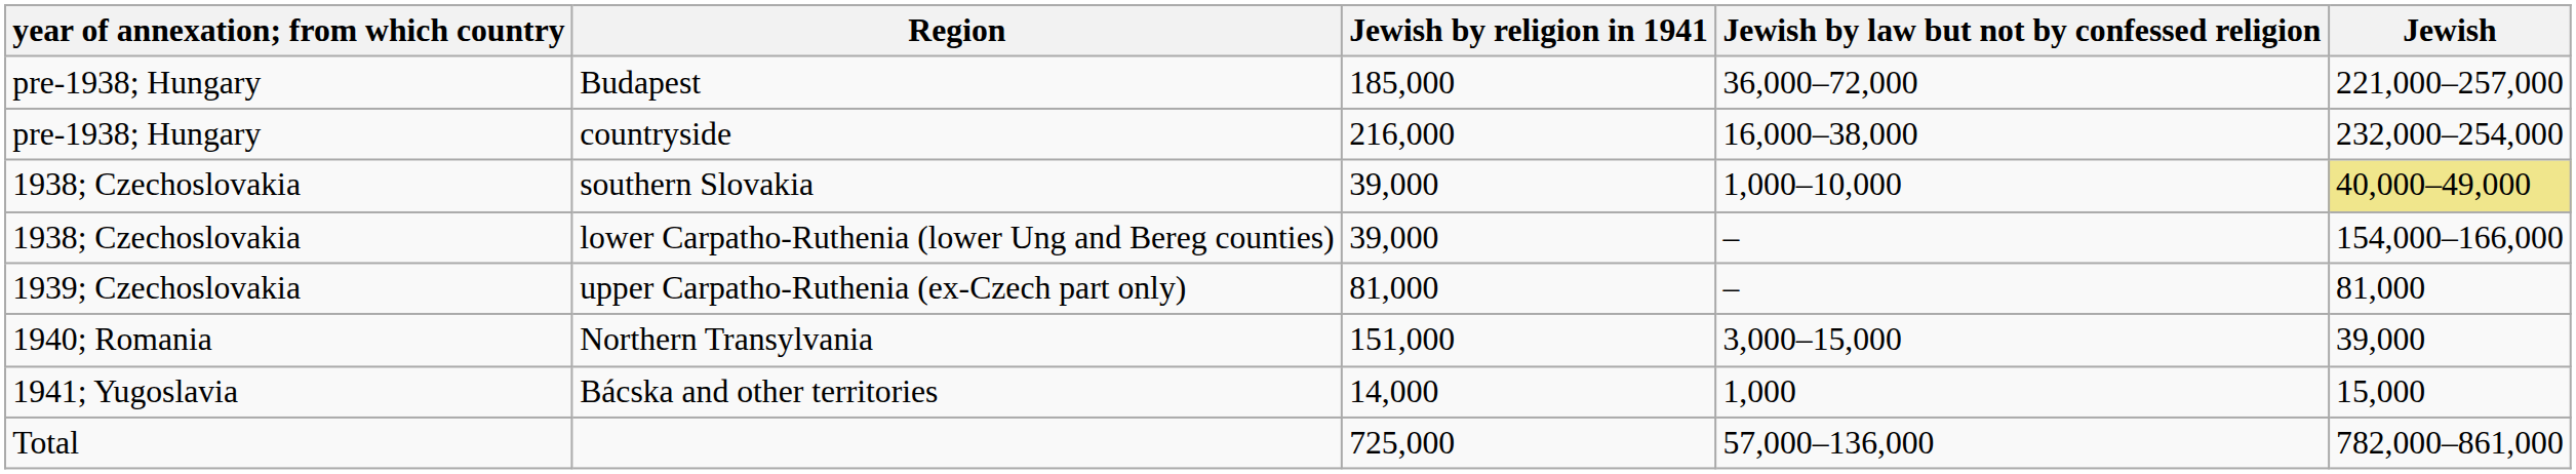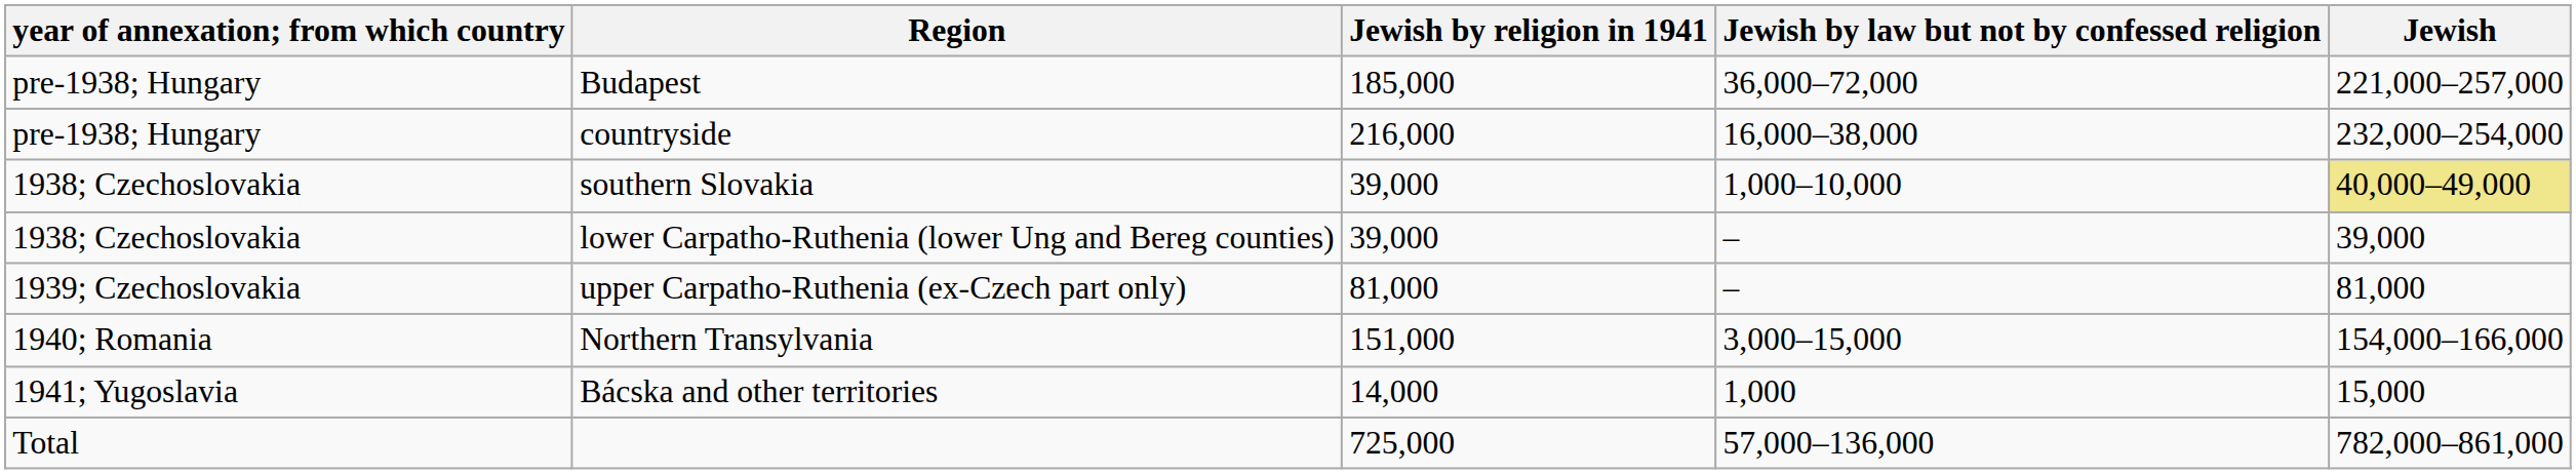lower Carpatho-Ruthenia (lower Ung and Bereg counties) | Jewish: 154,000–166,000 -> 39,000
Northern Transylvania | Jewish: 39,000 -> 154,000–166,000
